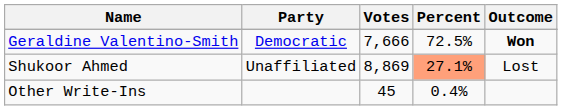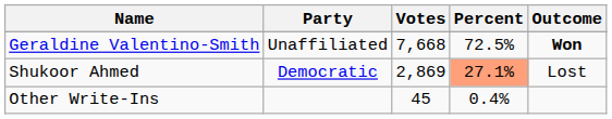Geraldine Valentino-Smith | Party: Democratic -> Unaffiliated
Geraldine Valentino-Smith | Votes: 7,666 -> 7,668
Shukoor Ahmed | Party: Unaffiliated -> Democratic
Shukoor Ahmed | Votes: 8,869 -> 2,869
